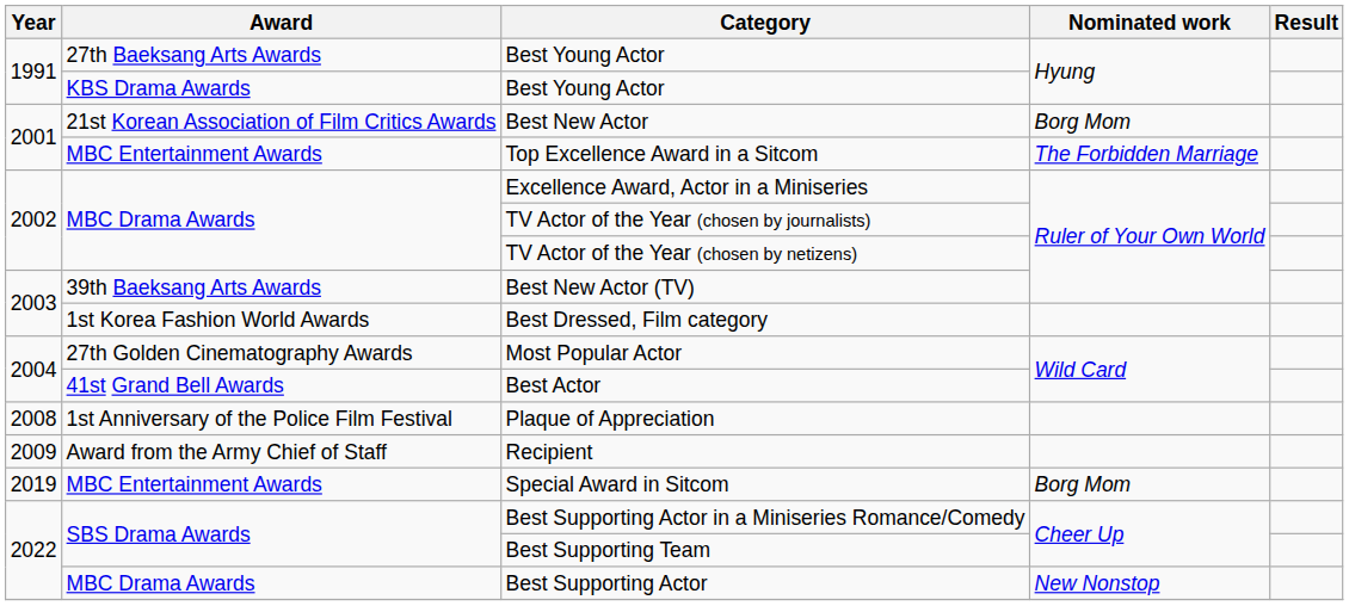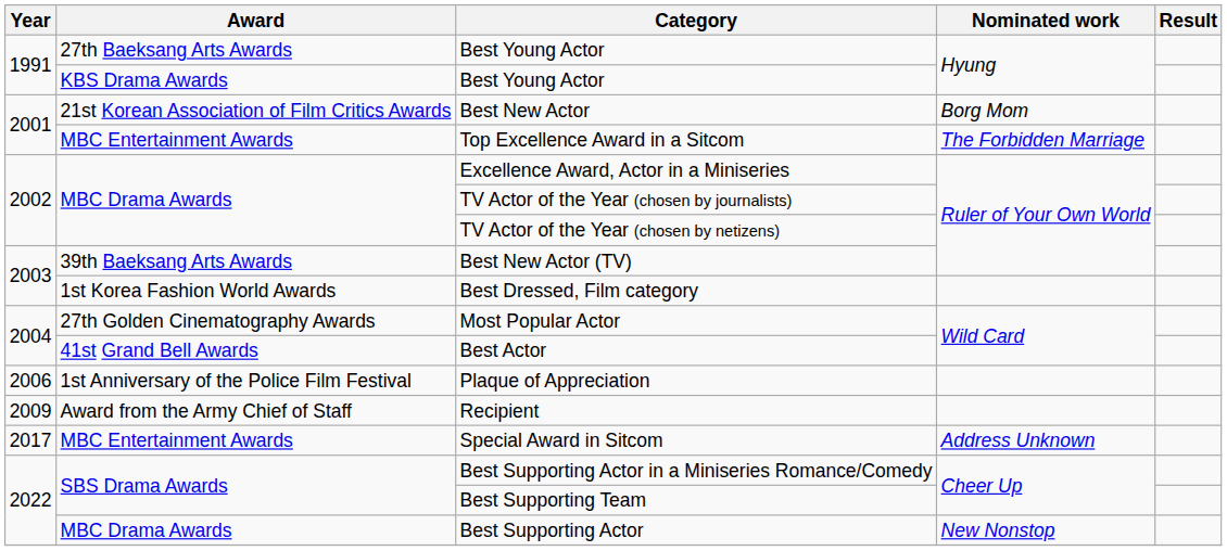Plaque of Appreciation | Year: 2008 -> 2006
Special Award in Sitcom | Year: 2019 -> 2017
Special Award in Sitcom | Nominated work: Borg Mom -> Address Unknown
